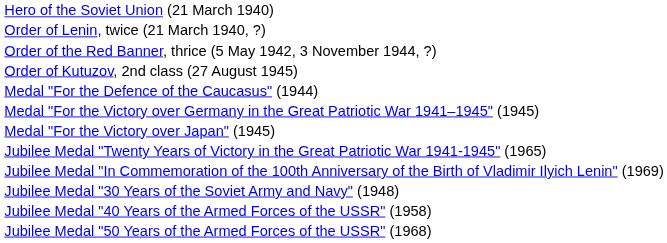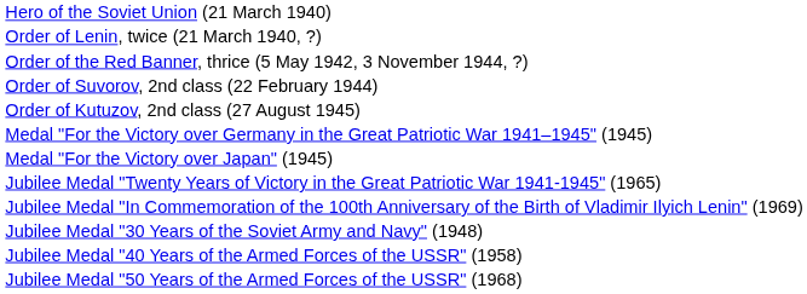+ row: Order of Suvorov, 2nd class (22 February 1944)
- row: Medal "For the Defence of the Caucasus" (1944)
